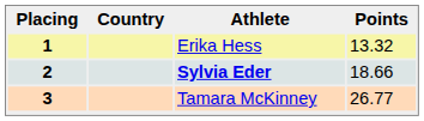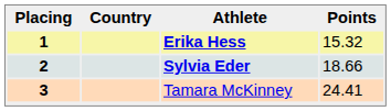1 | Athlete: normal -> bold
1 | Points: 13.32 -> 15.32
3 | Points: 26.77 -> 24.41
